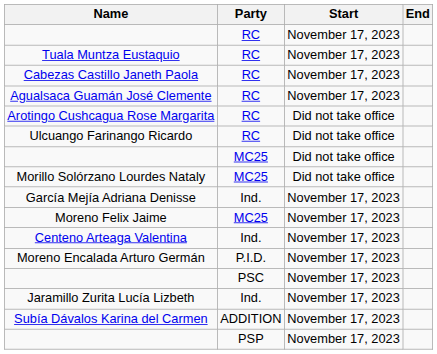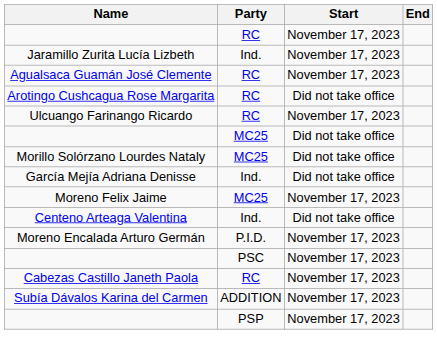- row: Tuala Muntza Eustaquio | RC | November 17, 2023
rows swapped: Cabezas Castillo Janeth Paola <-> Jaramillo Zurita Lucía Lizbeth
Ulcuango Farinango Ricardo | Start: Did not take office -> November 17, 2023
García Mejía Adriana Denisse | Start: November 17, 2023 -> Did not take office
Centeno Arteaga Valentina | Start: November 17, 2023 -> Did not take office
